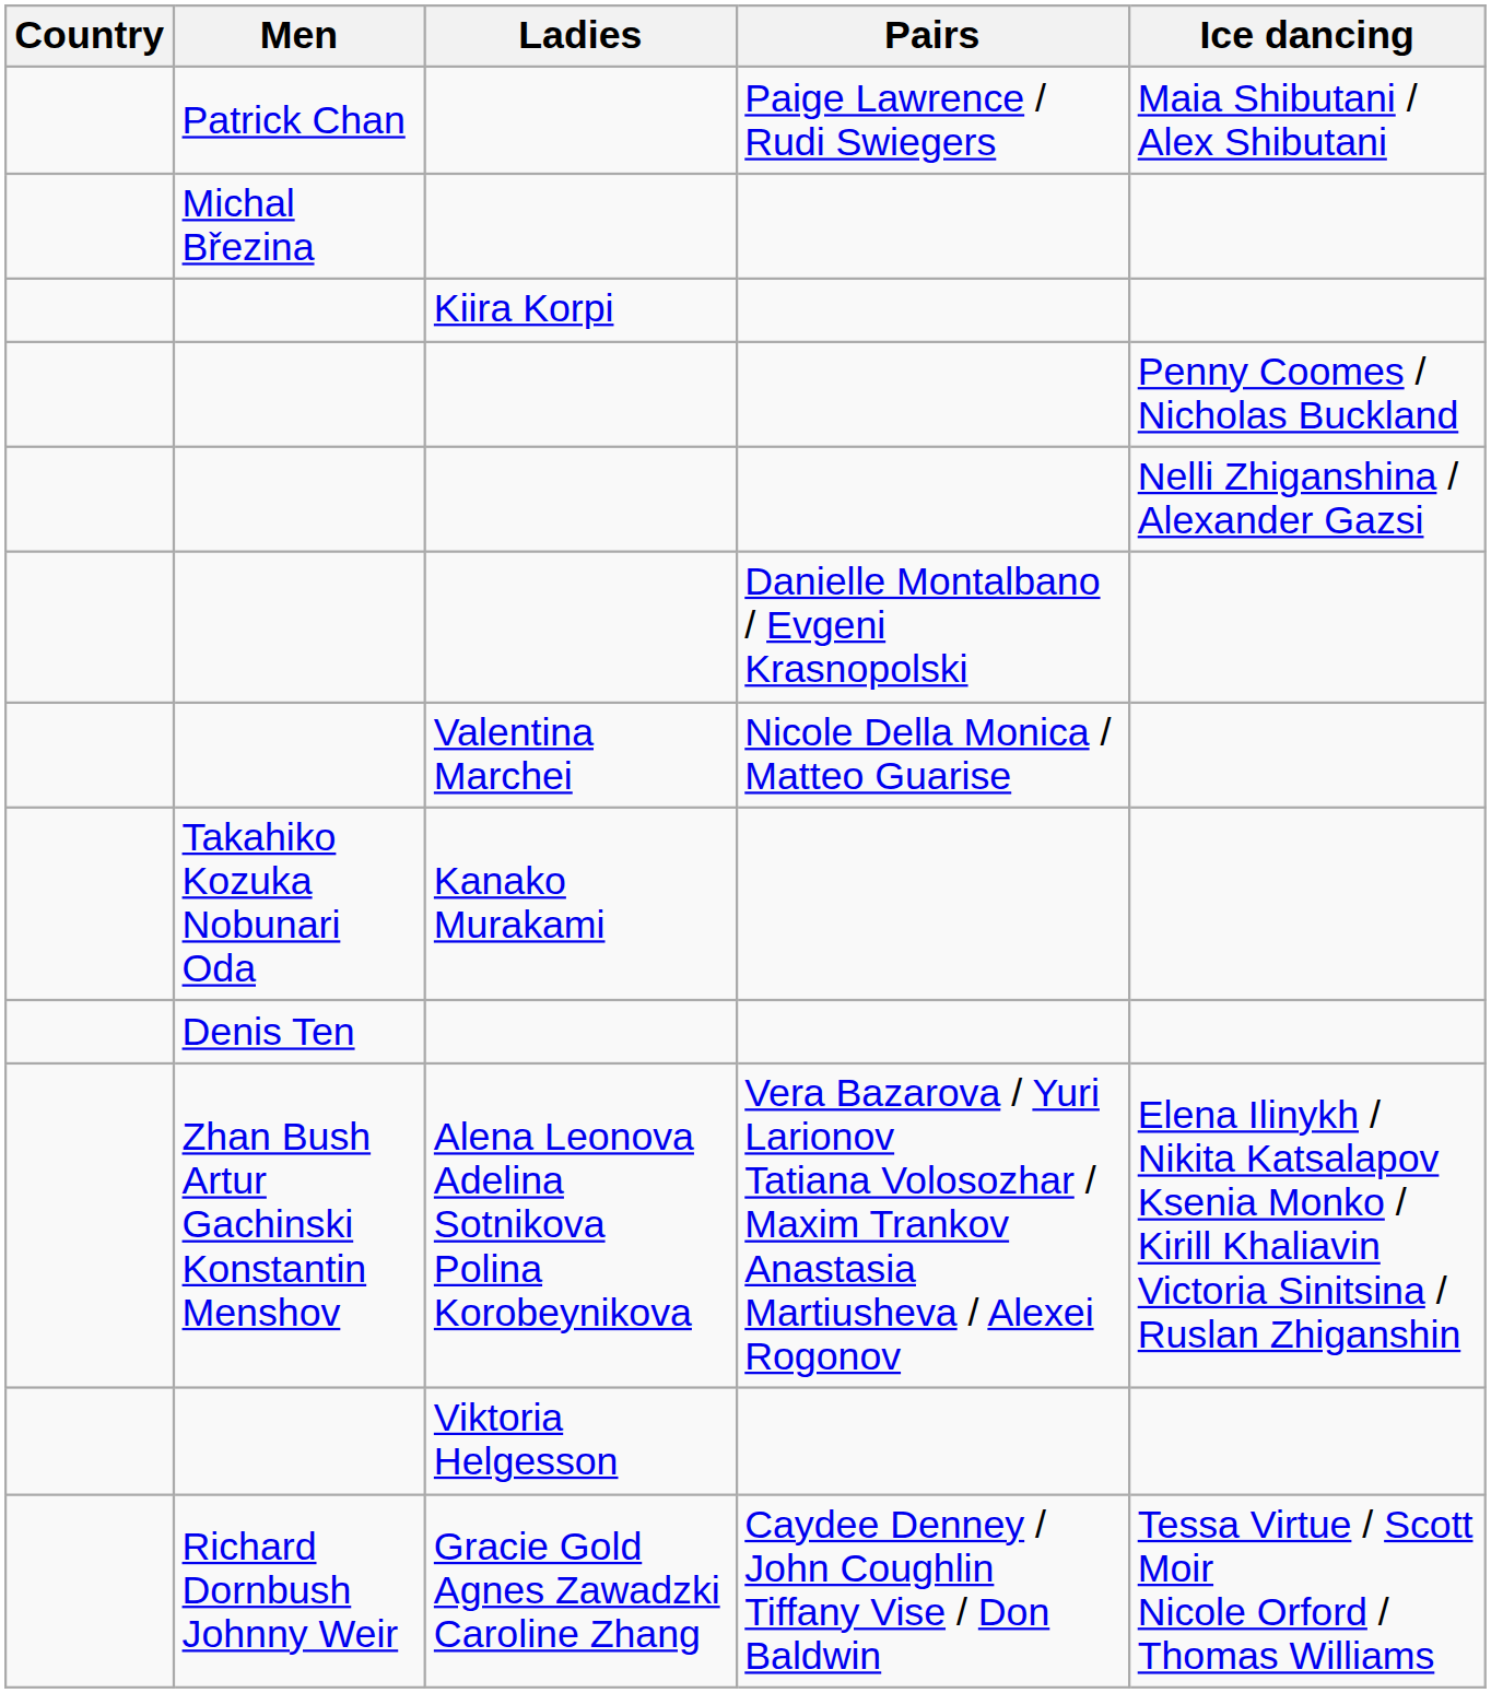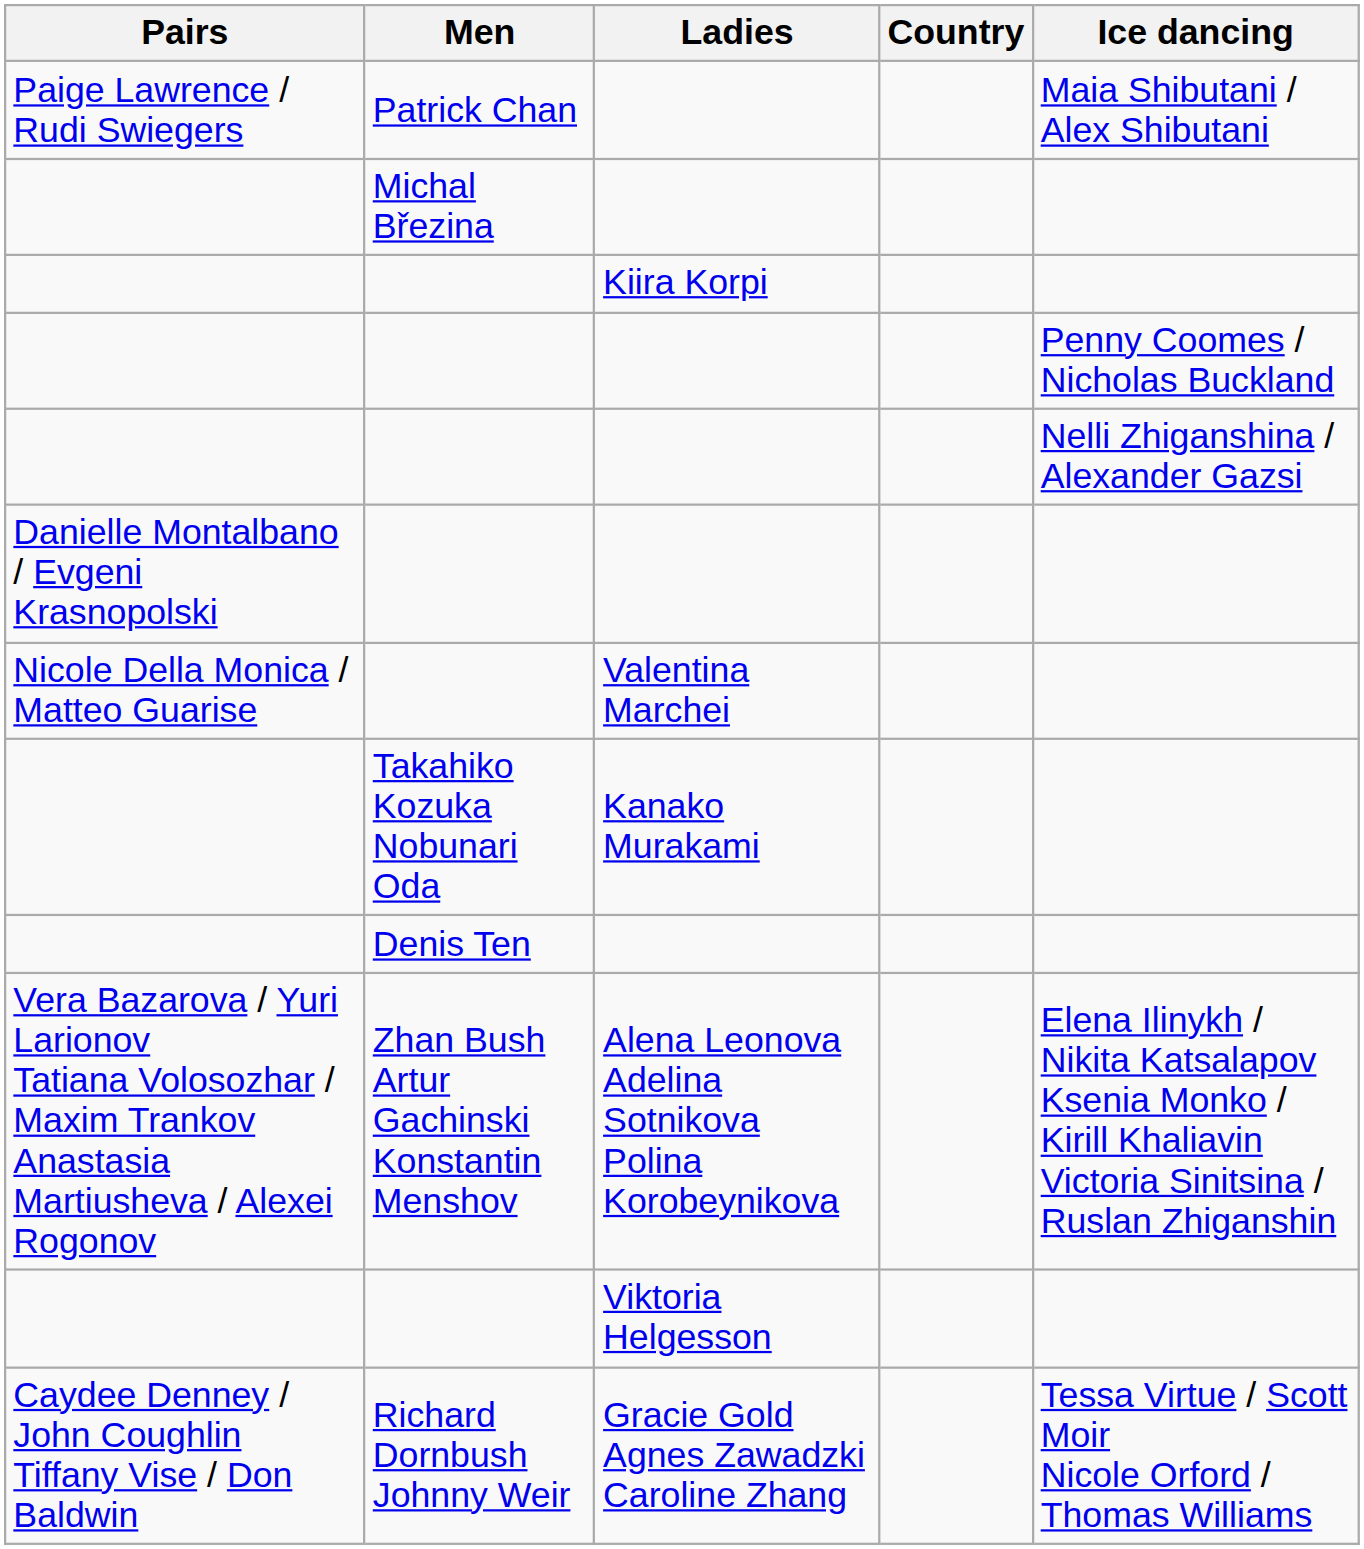columns swapped: Country <-> Pairs
